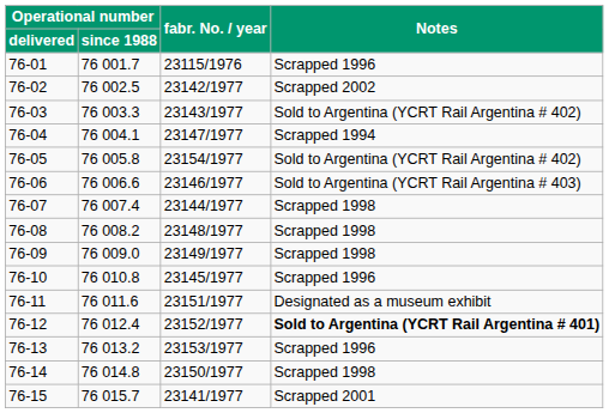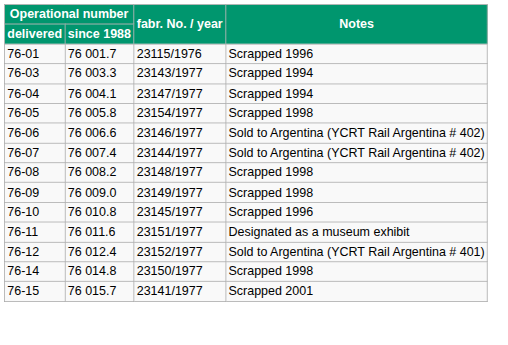- row: 76-02 | 76 002.5 | 23142/1977 | Scrapped 2002
76-03 | Notes: Sold to Argentina (YCRT Rail Argentina # 402) -> Scrapped 1994
76-05 | Notes: Sold to Argentina (YCRT Rail Argentina # 402) -> Scrapped 1998
76-06 | Notes: Sold to Argentina (YCRT Rail Argentina # 403) -> Sold to Argentina (YCRT Rail Argentina # 402)
76-07 | Notes: Scrapped 1998 -> Sold to Argentina (YCRT Rail Argentina # 402)
76-12 | Notes: bold -> normal
- row: 76-13 | 76 013.2 | 23153/1977 | Scrapped 1996
